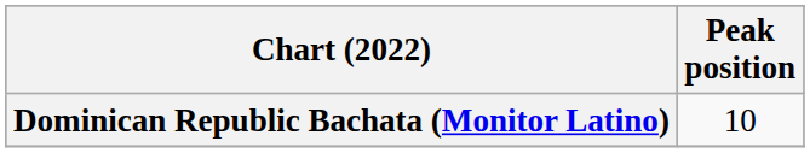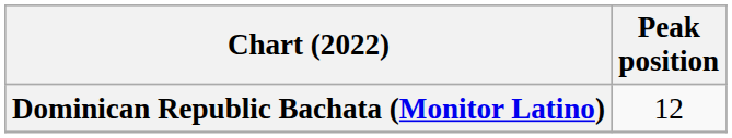Dominican Republic Bachata (Monitor Latino) | Peak position: 10 -> 12
